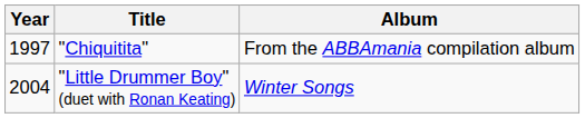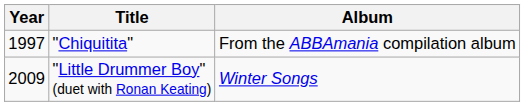"Little Drummer Boy" (duet with Ronan Keating) | Year: 2004 -> 2009
